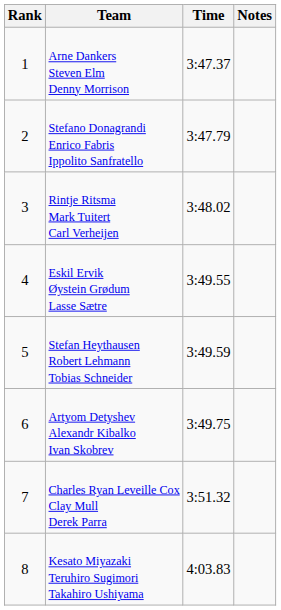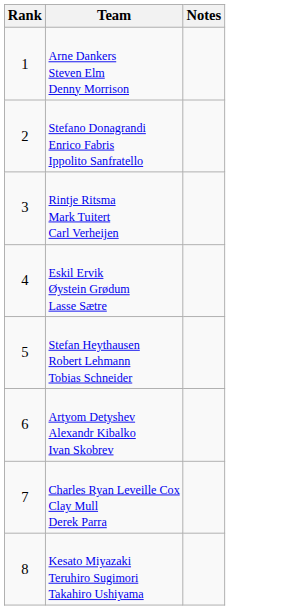- column: Time | 3:47.37 | 3:47.79 | 3:48.02 | 3:49.55 | 3:49.59 | 3:49.75 | 3:51.32 | 4:03.83
